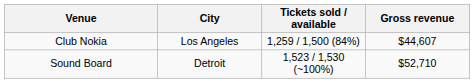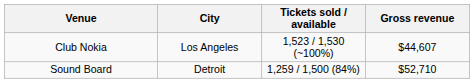Club Nokia | Tickets sold / available: 1,259 / 1,500 (84%) -> 1,523 / 1,530 (~100%)
Sound Board | Tickets sold / available: 1,523 / 1,530 (~100%) -> 1,259 / 1,500 (84%)
